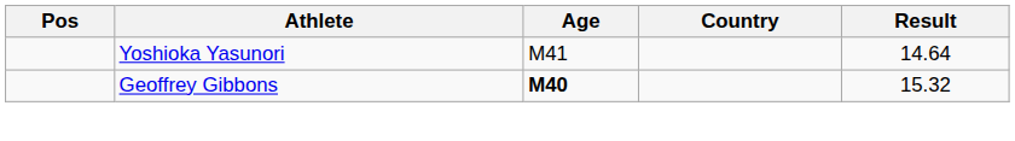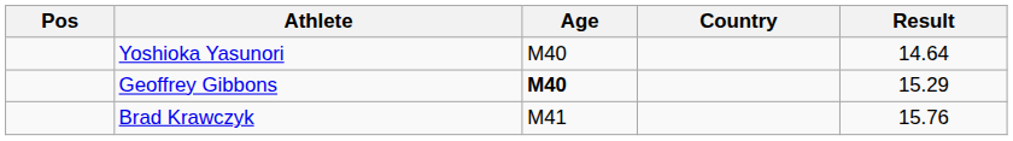Yoshioka Yasunori | Age: M41 -> M40
Geoffrey Gibbons | Result: 15.32 -> 15.29
+ row: Brad Krawczyk | M41 | 15.76
